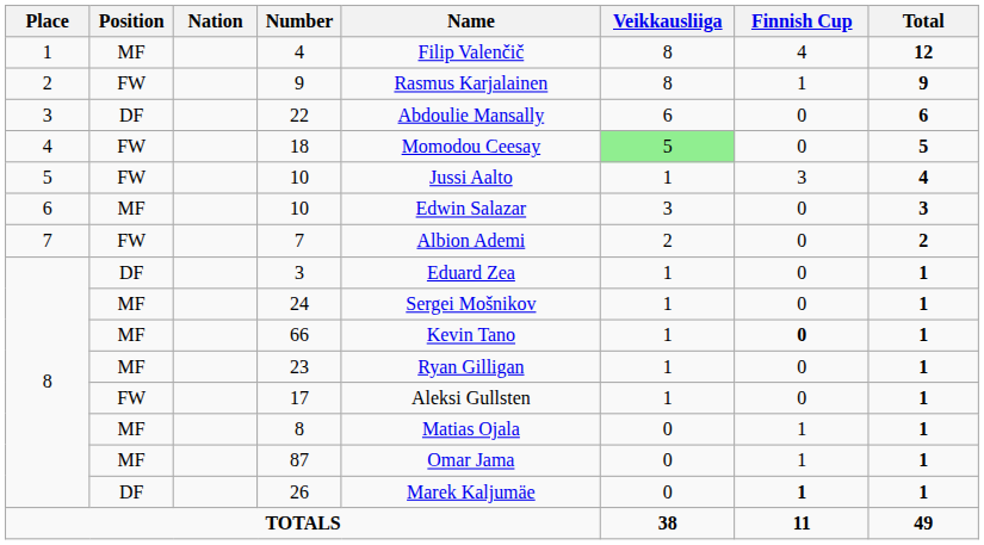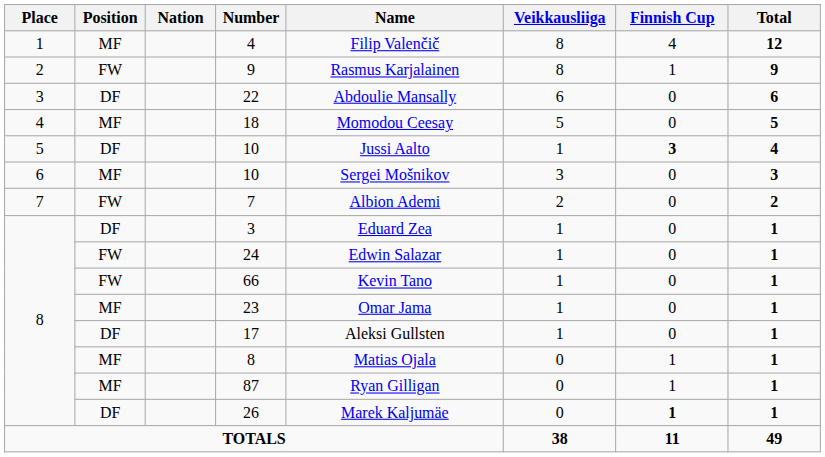18 | Position: FW -> MF
18 | Veikkausliiga: lightgreen background -> no background
5 / 10 | Position: FW -> DF
5 / 10 | Finnish Cup: normal -> bold
6 / 10 | Name: Edwin Salazar -> Sergei Mošnikov
24 | Position: MF -> FW
24 | Name: Sergei Mošnikov -> Edwin Salazar
66 | Position: MF -> FW
66 | Finnish Cup: bold -> normal
23 | Name: Ryan Gilligan -> Omar Jama
17 | Position: FW -> DF
87 | Name: Omar Jama -> Ryan Gilligan
